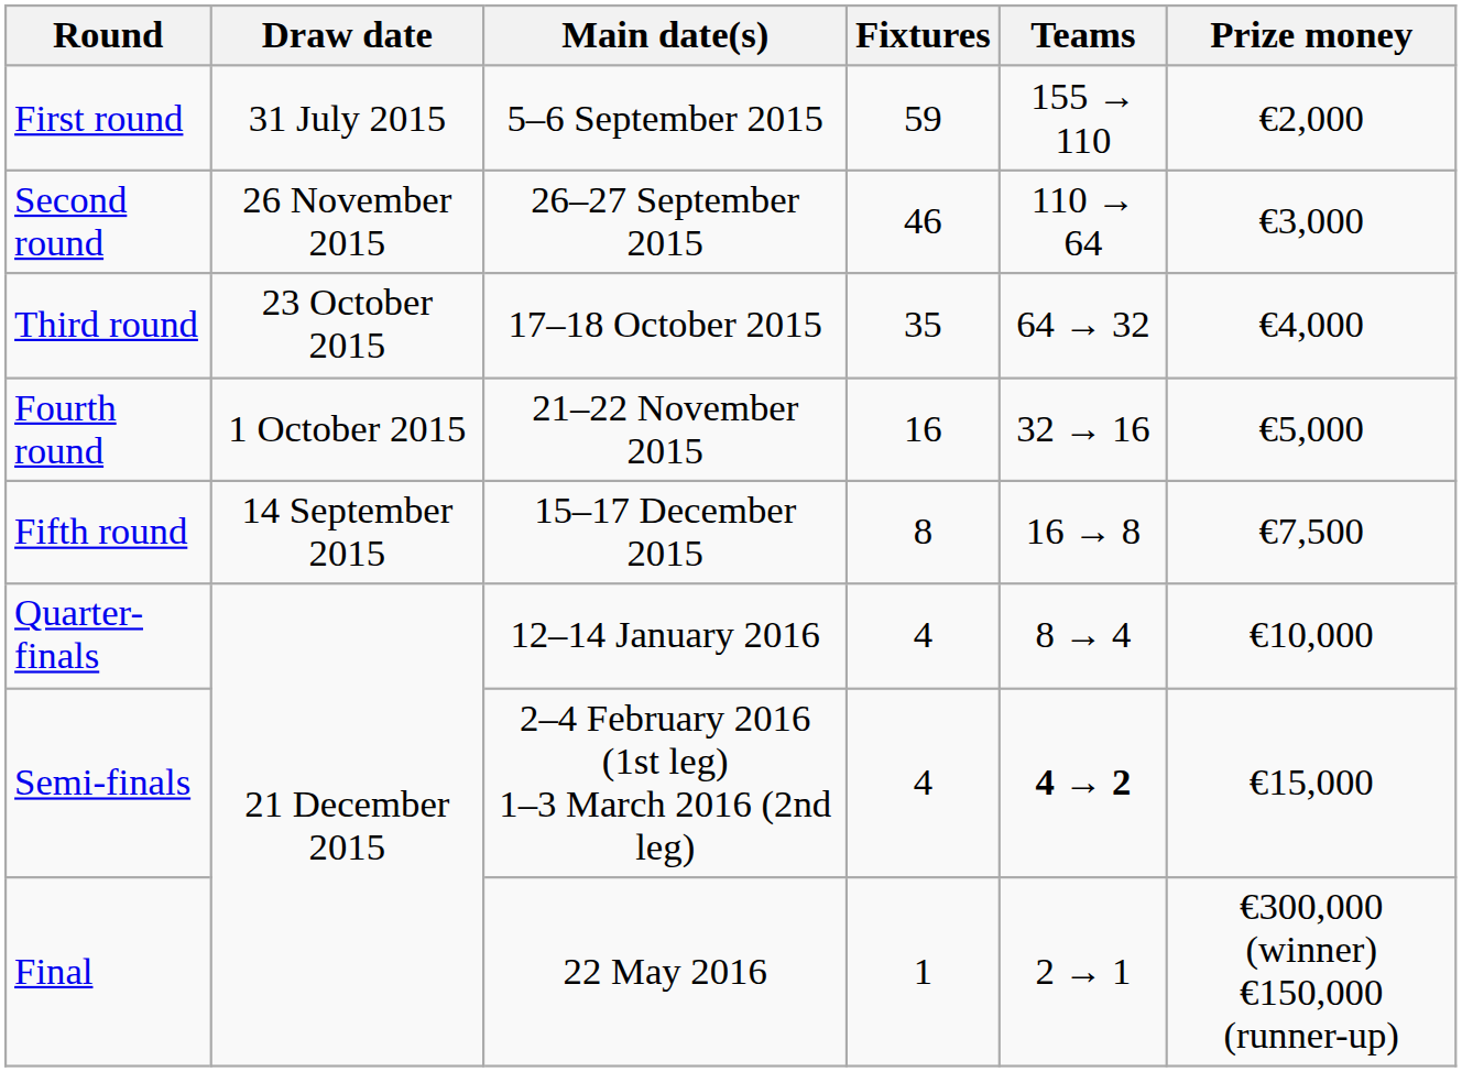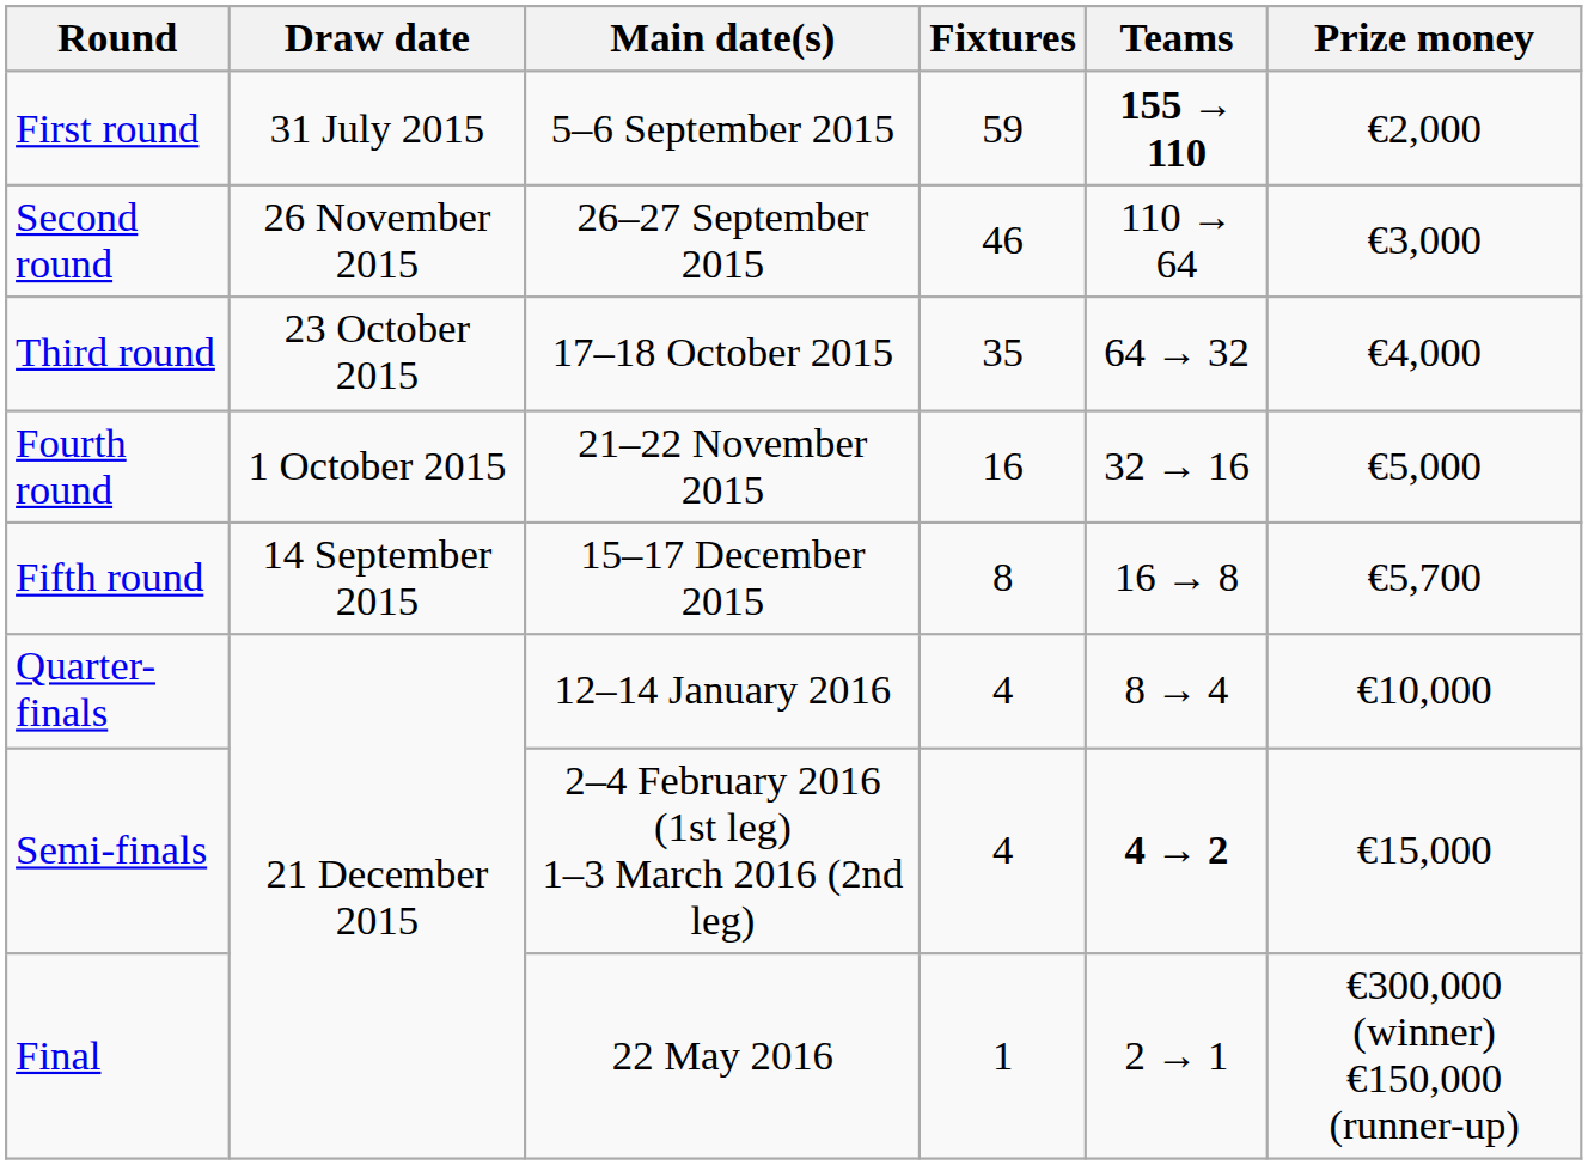First round | Teams: normal -> bold
Fifth round | Prize money: €7,500 -> €5,700
